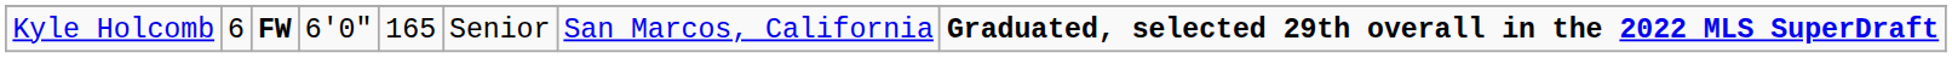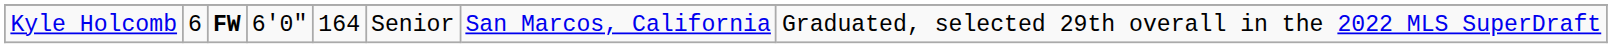Kyle Holcomb | column 5: 165 -> 164
Kyle Holcomb | column 8: bold -> normal
